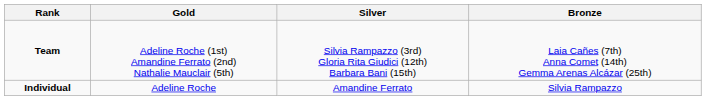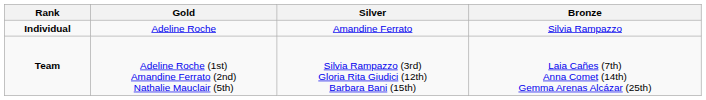rows swapped: Individual <-> Team
